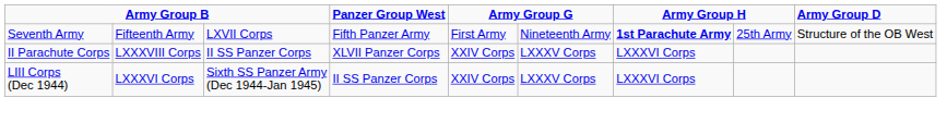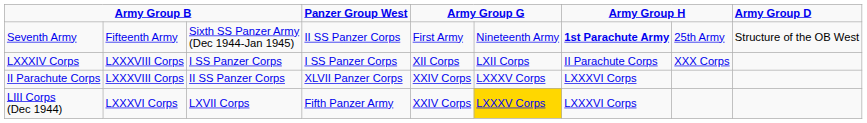Seventh Army | column 3: LXVII Corps -> Sixth SS Panzer Army (Dec 1944-Jan 1945)
Seventh Army | Panzer Group West: Fifth Panzer Army -> II SS Panzer Corps
+ row: LXXXIV Corps | LXXXVIII Corps | I SS Panzer Corps | I SS Panzer Corps | XII Corps | LXII Corps | II Parachute Corps | XXX Corps
LIII Corps (Dec 1944) | column 3: Sixth SS Panzer Army (Dec 1944-Jan 1945) -> LXVII Corps
LIII Corps (Dec 1944) | Panzer Group West: II SS Panzer Corps -> Fifth Panzer Army
LIII Corps (Dec 1944) | column 6: no background -> gold background
